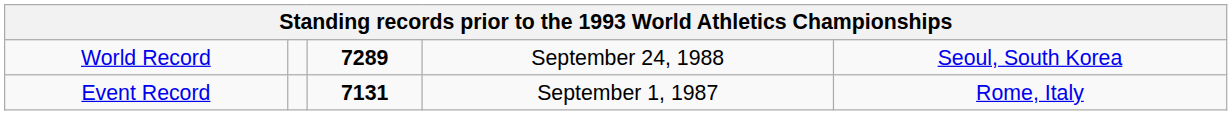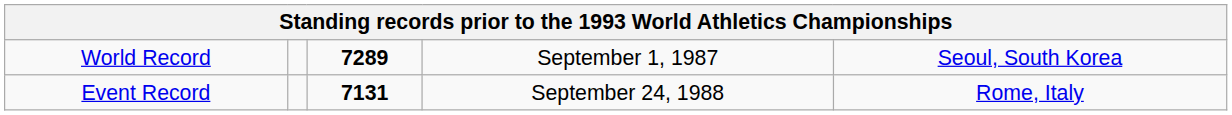World Record | column 4: September 24, 1988 -> September 1, 1987
Event Record | column 4: September 1, 1987 -> September 24, 1988
